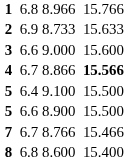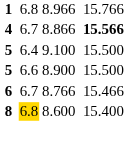- row: 2 | 6.9 | 8.733 | 15.633
- row: 3 | 6.6 | 9.000 | 15.600
8.766 | column 1: 7 -> 6
8.600 | column 3: no background -> gold background
